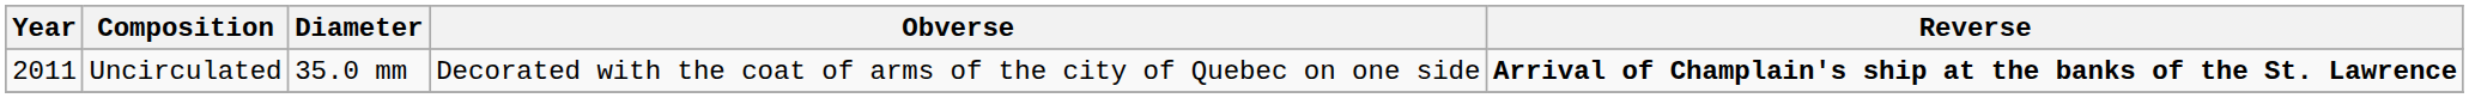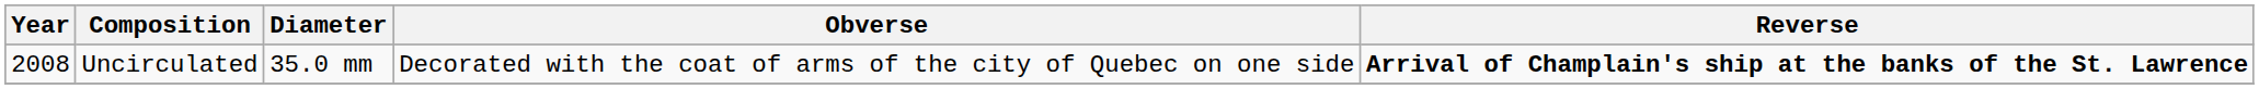Uncirculated | Year: 2011 -> 2008
